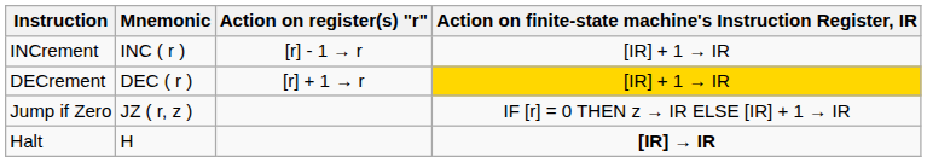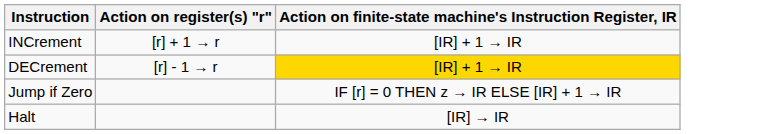- column: Mnemonic | INC ( r ) | DEC ( r ) | JZ ( r, z ) | H
INCrement | Action on register(s) "r": [r] - 1 → r -> [r] + 1 → r
DECrement | Action on register(s) "r": [r] + 1 → r -> [r] - 1 → r
Halt | Action on finite-state machine's Instruction Register, IR: bold -> normal
